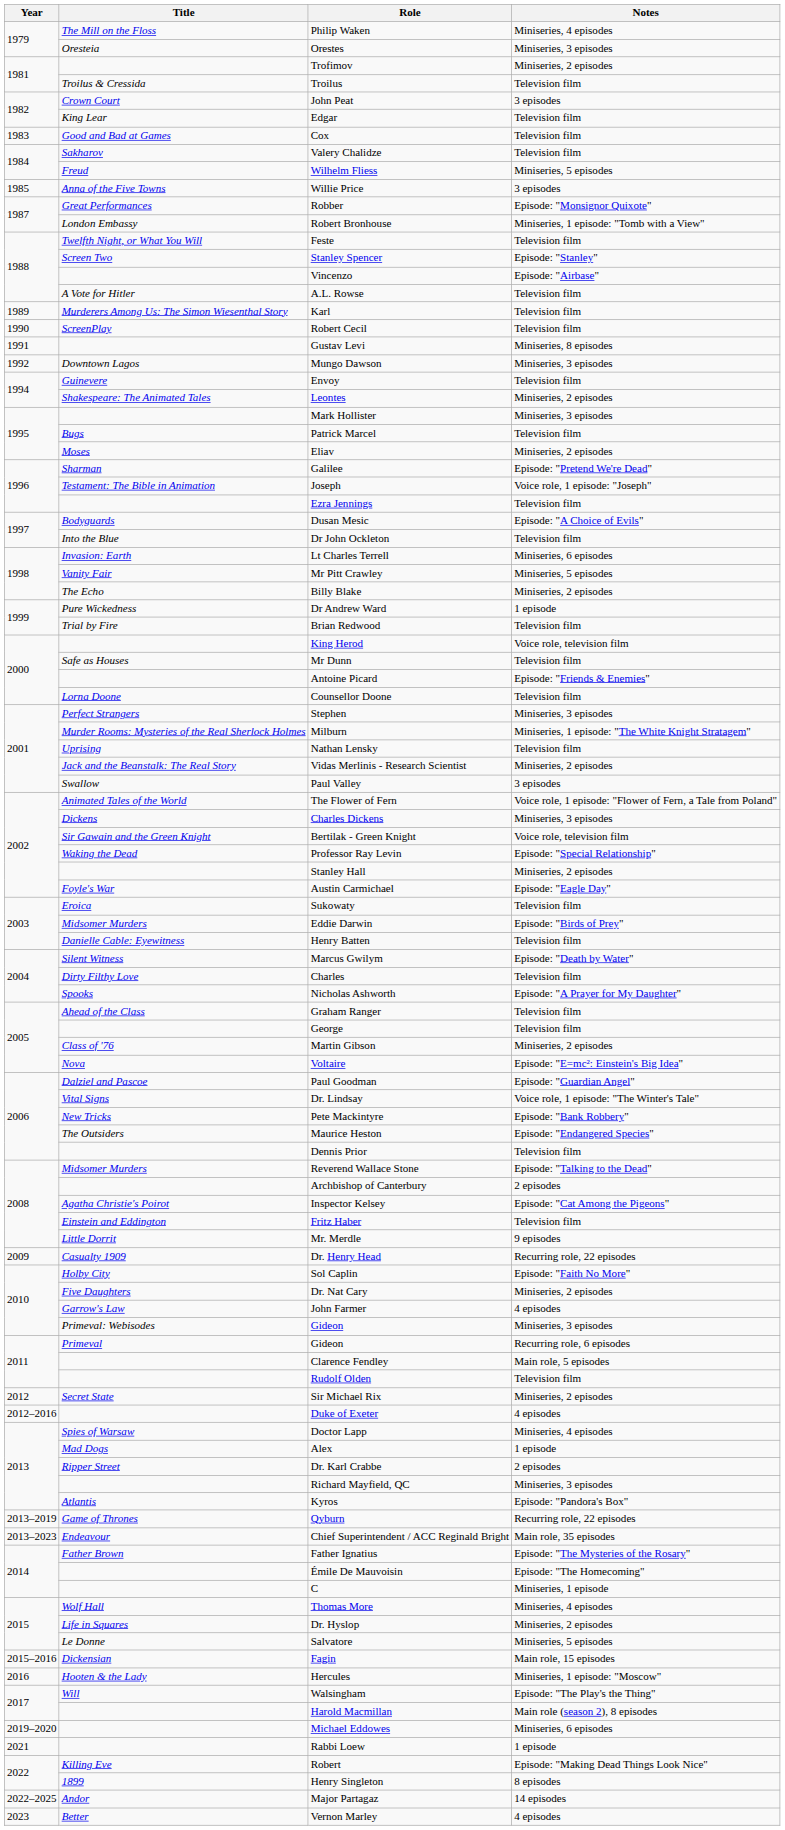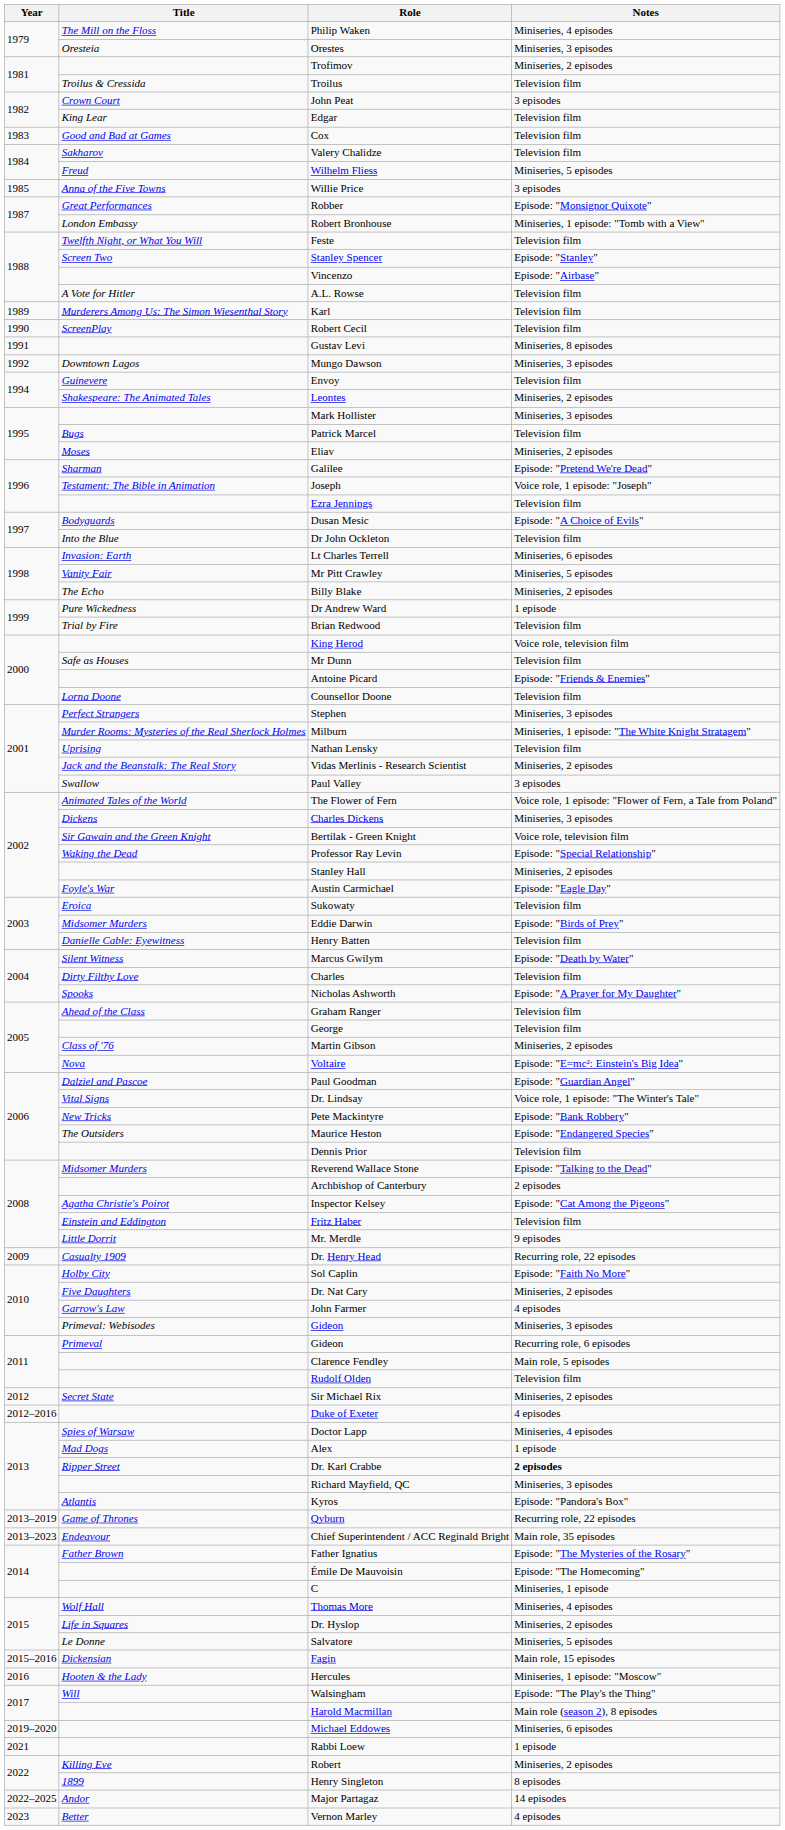Dr. Karl Crabbe | Notes: normal -> bold
Robert | Notes: Episode: "Making Dead Things Look Nice" -> Miniseries, 2 episodes
